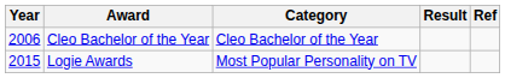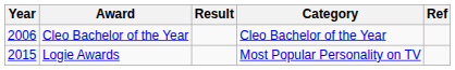columns swapped: Category <-> Result
